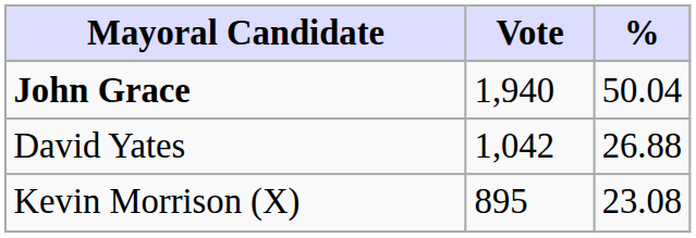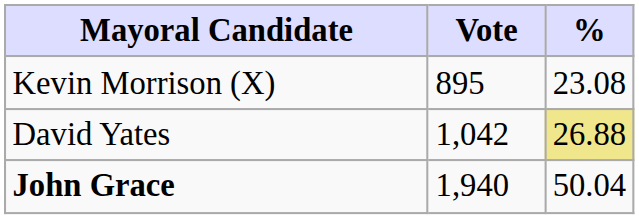rows swapped: John Grace <-> Kevin Morrison (X)
David Yates | %: no background -> khaki background
